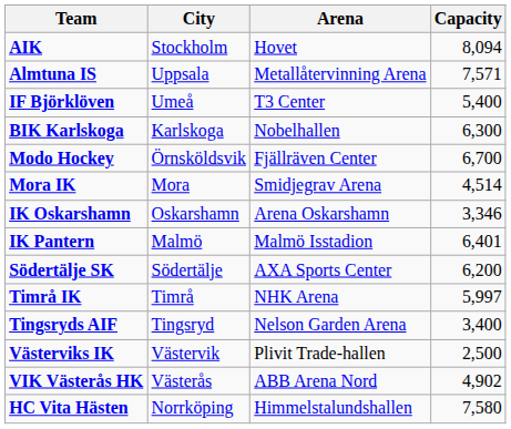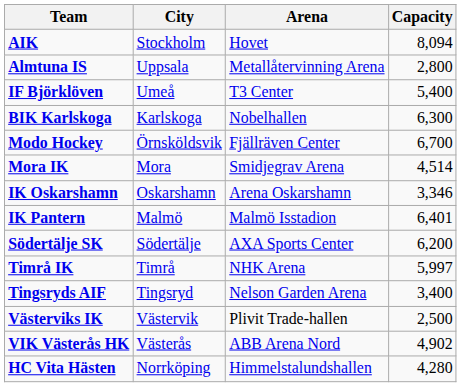Almtuna IS | Capacity: 7,571 -> 2,800
HC Vita Hästen | Capacity: 7,580 -> 4,280
